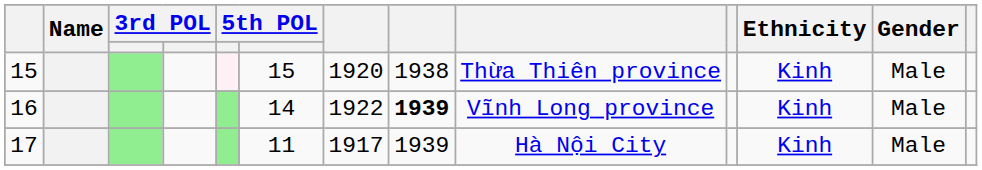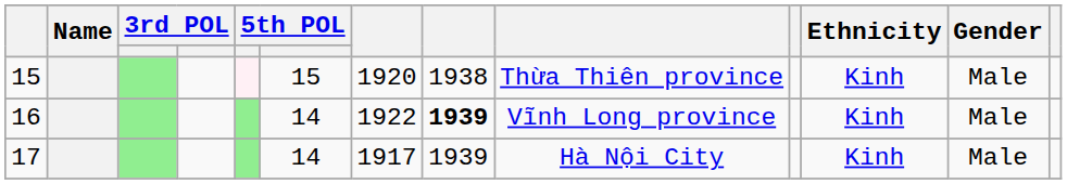17 | column 6: 11 -> 14
